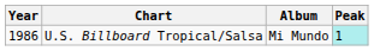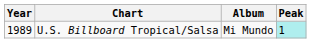U.S. Billboard Tropical/Salsa | Year: 1986 -> 1989
